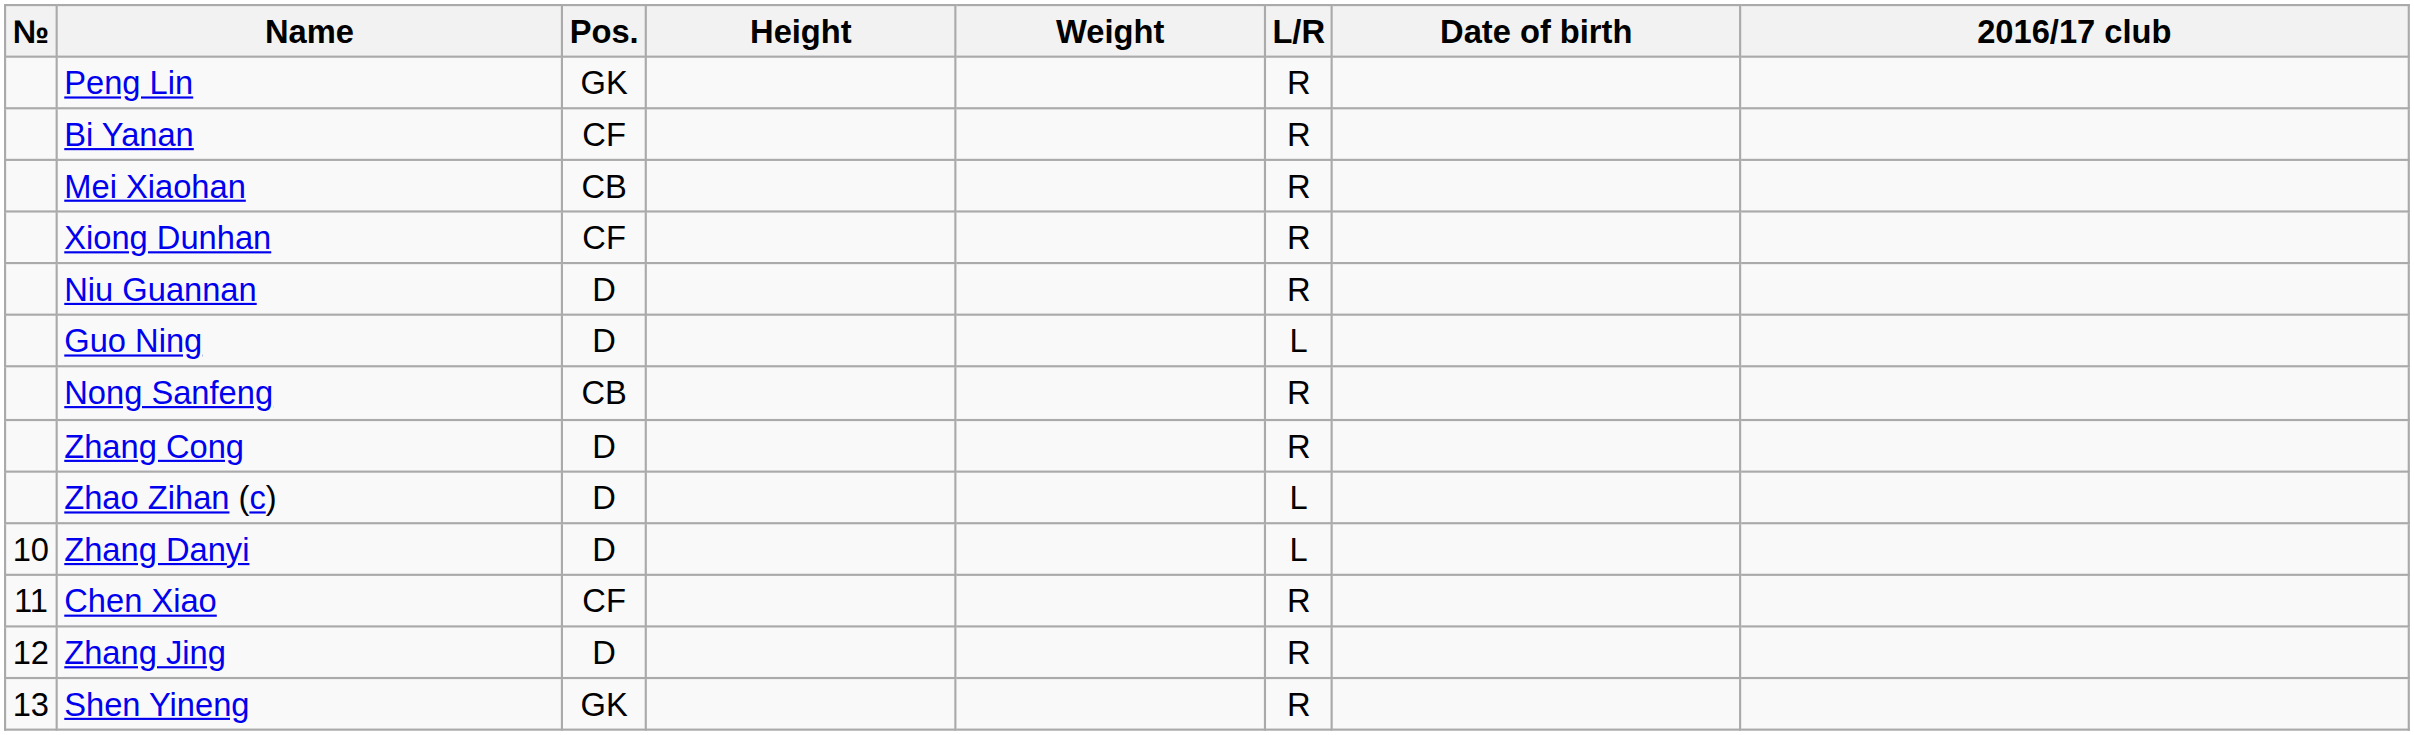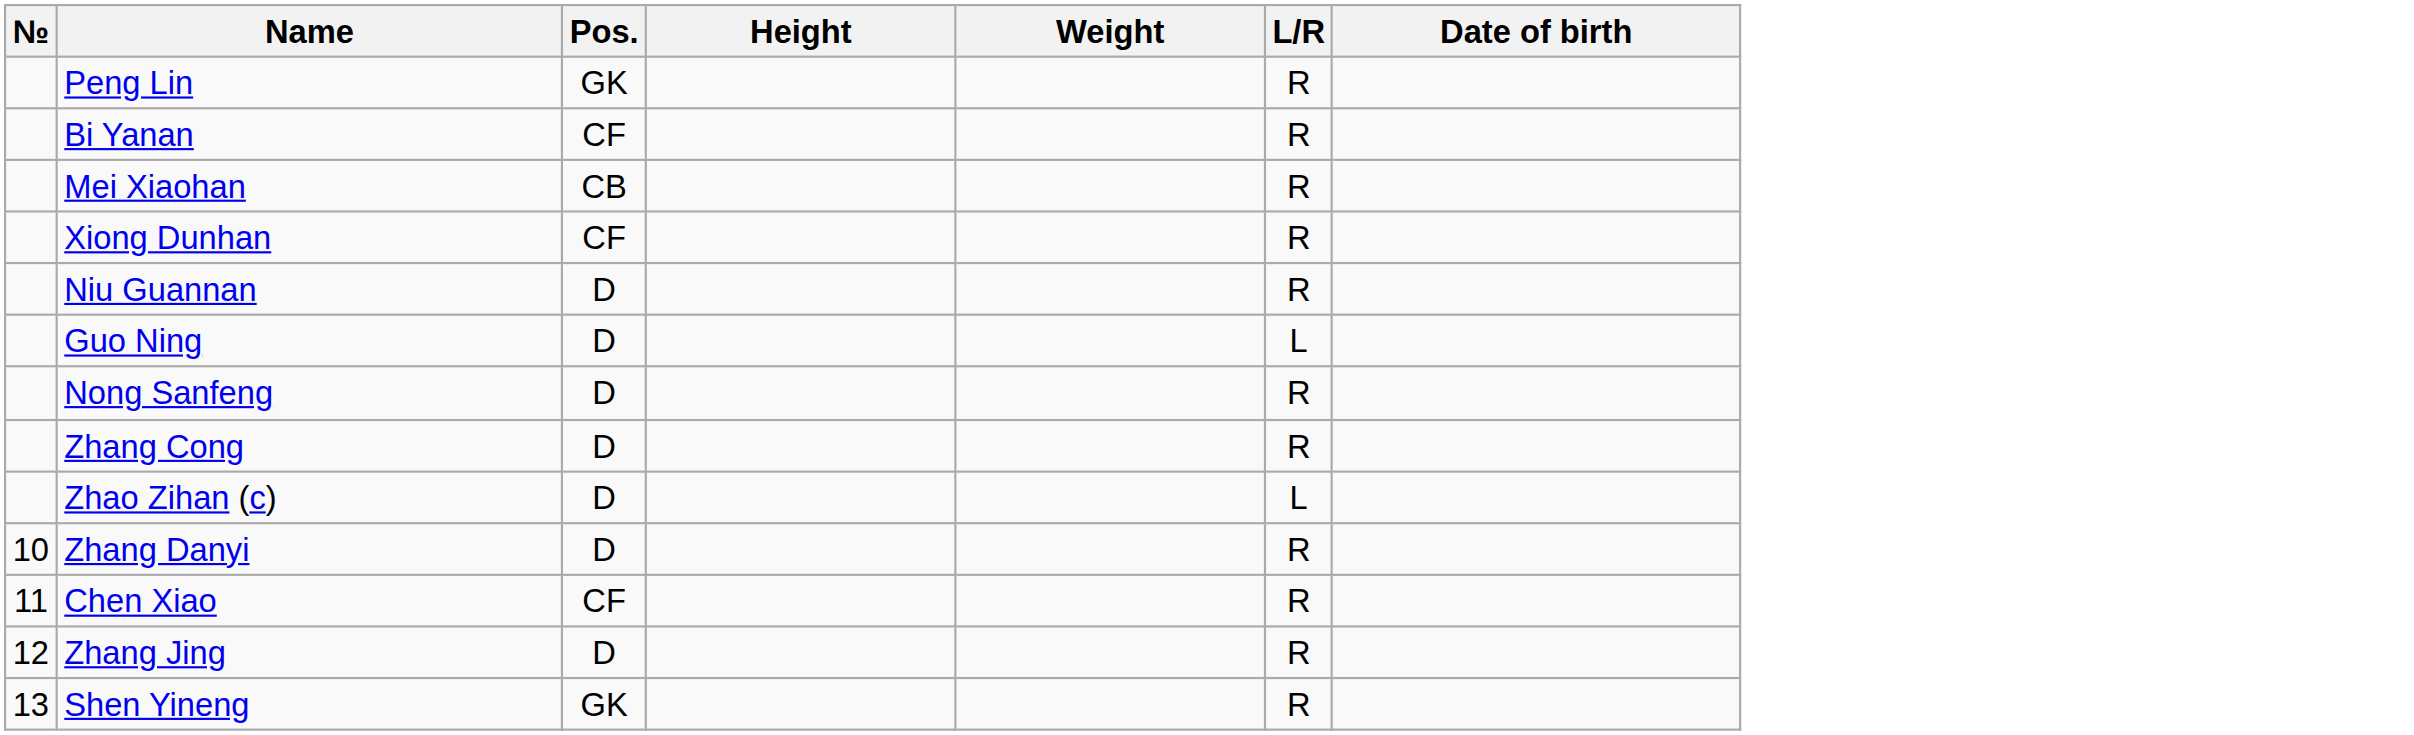- column: 2016/17 club
Nong Sanfeng | Pos.: CB -> D
Zhang Danyi | L/R: L -> R
